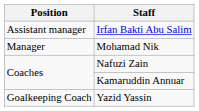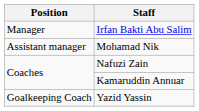Irfan Bakti Abu Salim | Position: Assistant manager -> Manager
Mohamad Nik | Position: Manager -> Assistant manager
